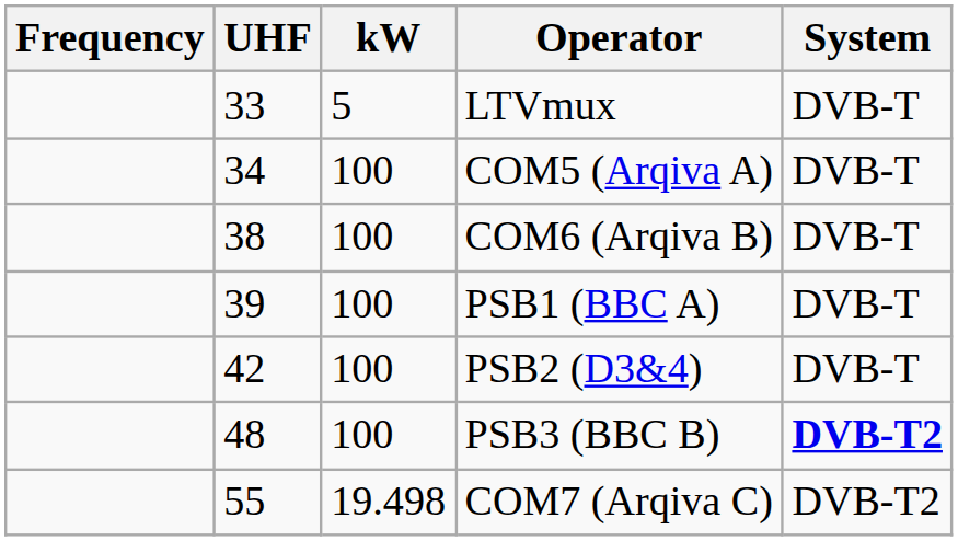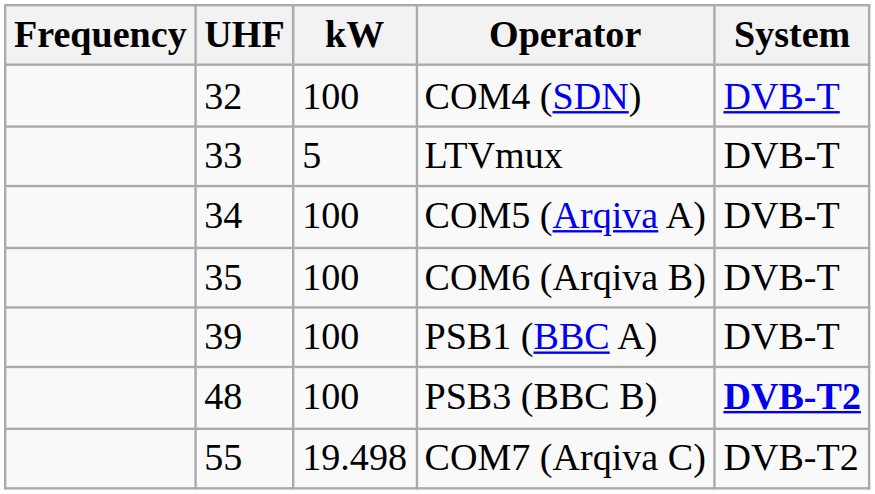+ row: 32 | 100 | COM4 (SDN) | DVB-T
COM6 (Arqiva B) | UHF: 38 -> 35
- row: 42 | 100 | PSB2 (D3&4) | DVB-T
